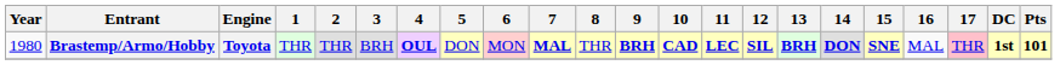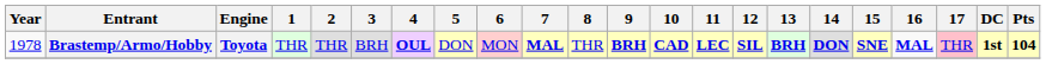Brastemp/Armo/Hobby | Year: 1980 -> 1978
Brastemp/Armo/Hobby | 16: normal -> bold
Brastemp/Armo/Hobby | Pts: 101 -> 104
